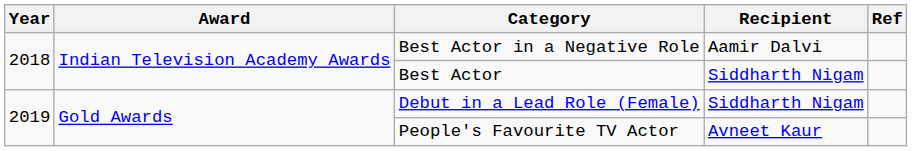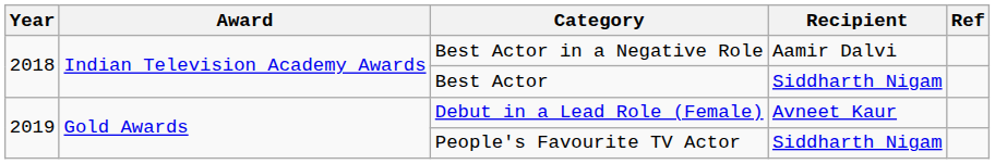Debut in a Lead Role (Female) | Recipient: Siddharth Nigam -> Avneet Kaur
People's Favourite TV Actor | Recipient: Avneet Kaur -> Siddharth Nigam
